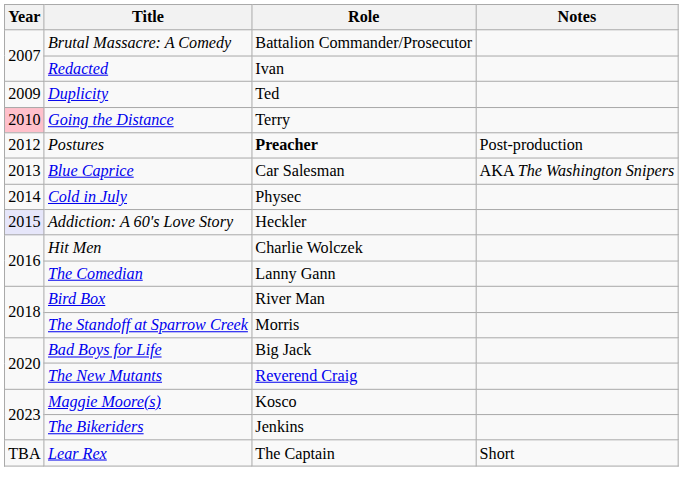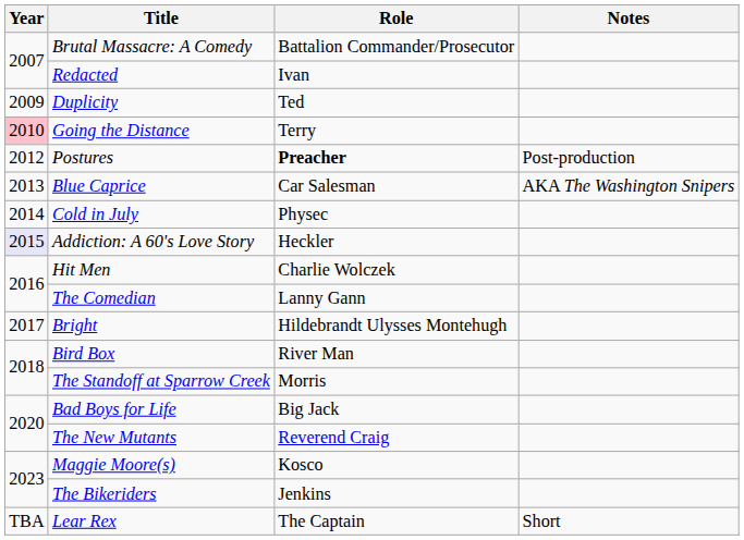+ row: 2017 | Bright | Hildebrandt Ulysses Montehugh
